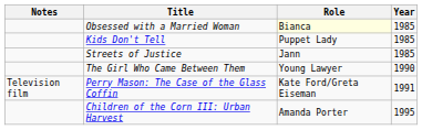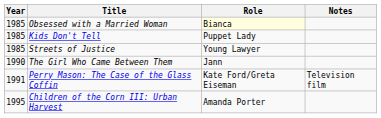columns swapped: Year <-> Notes
Streets of Justice | Role: Jann -> Young Lawyer
The Girl Who Came Between Them | Role: Young Lawyer -> Jann
